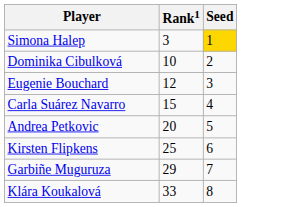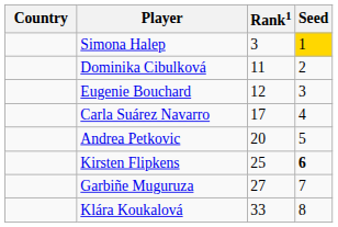+ column: Country
Dominika Cibulková | Rank1: 10 -> 11
Carla Suárez Navarro | Rank1: 15 -> 17
Kirsten Flipkens | Seed: normal -> bold
Garbiñe Muguruza | Rank1: 29 -> 27
